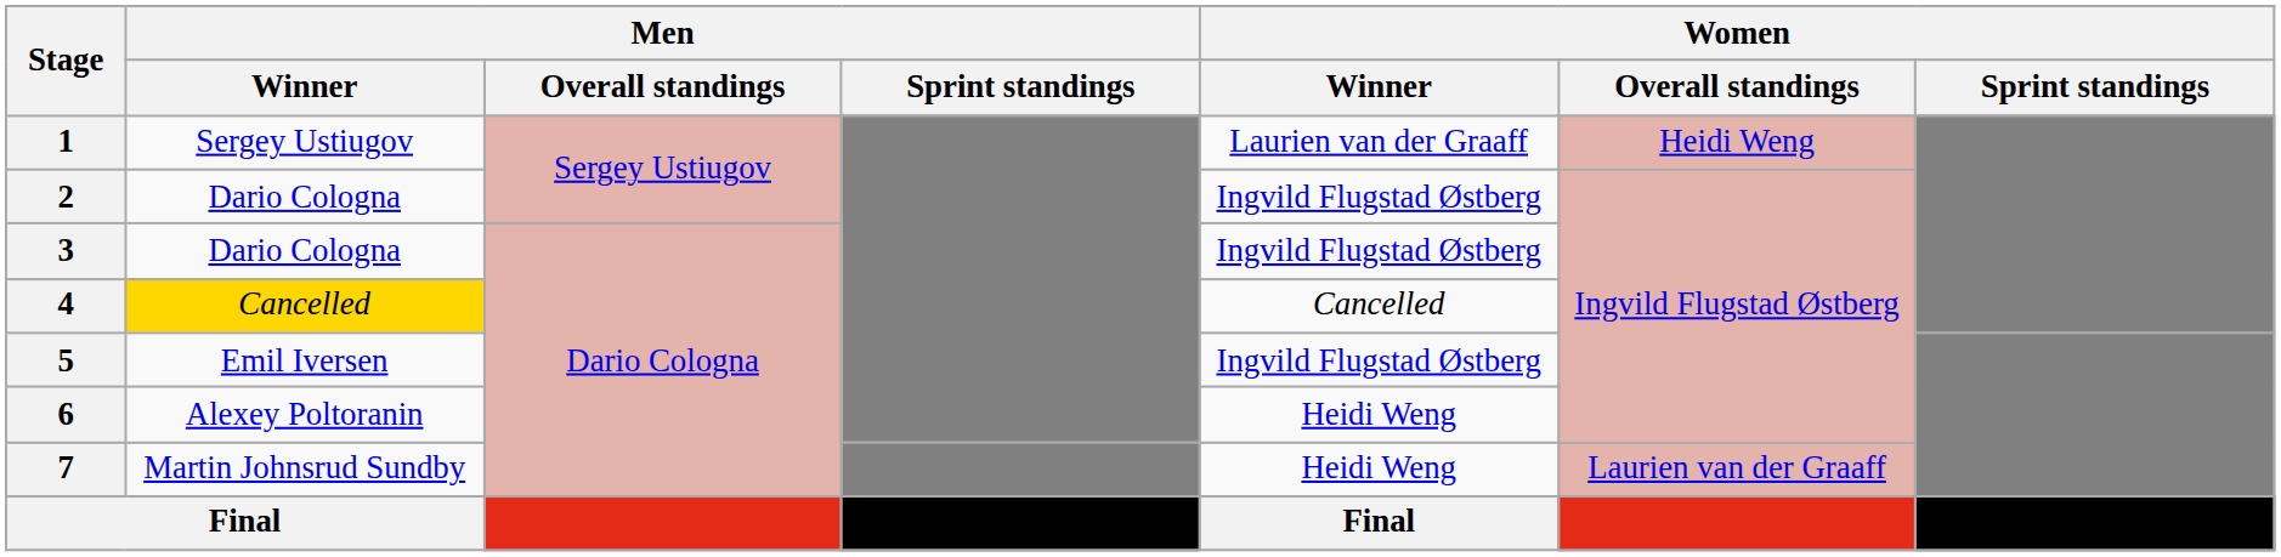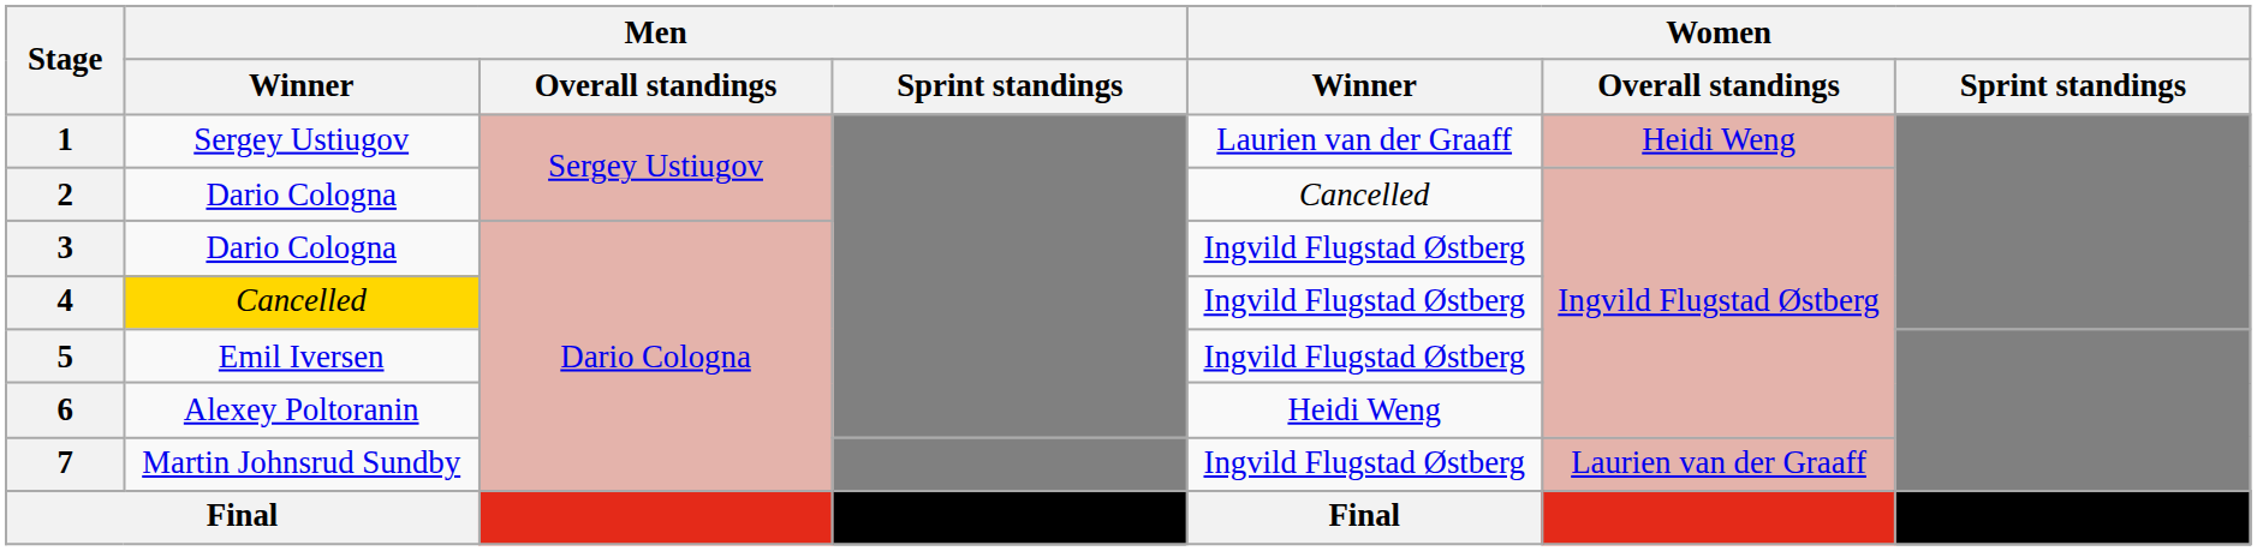2 | Women / Winner: Ingvild Flugstad Østberg -> Cancelled
4 | Women / Winner: Cancelled -> Ingvild Flugstad Østberg
7 | Women / Winner: Heidi Weng -> Ingvild Flugstad Østberg
